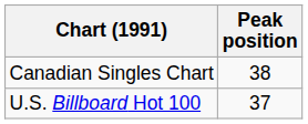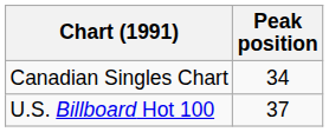Canadian Singles Chart | Peak position: 38 -> 34
